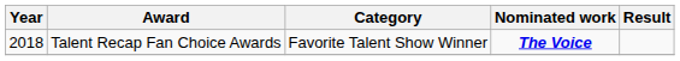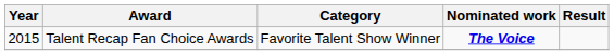Talent Recap Fan Choice Awards | Year: 2018 -> 2015
